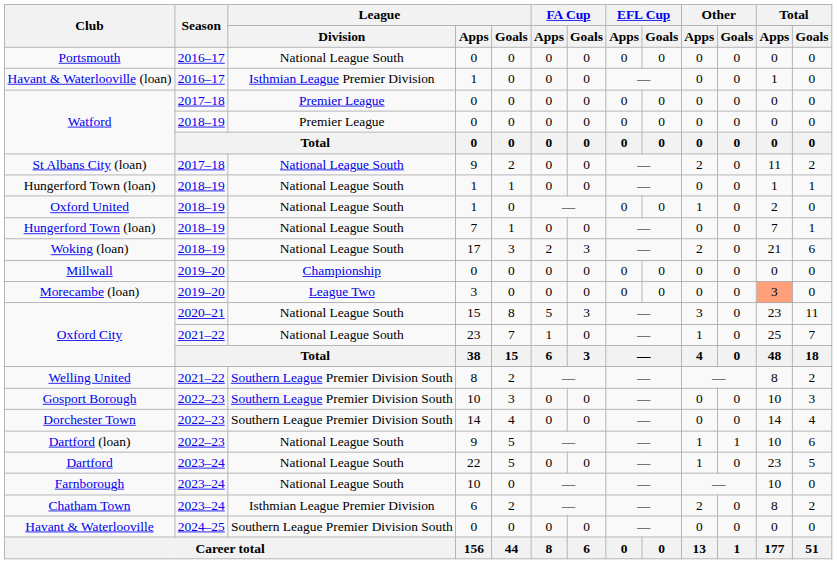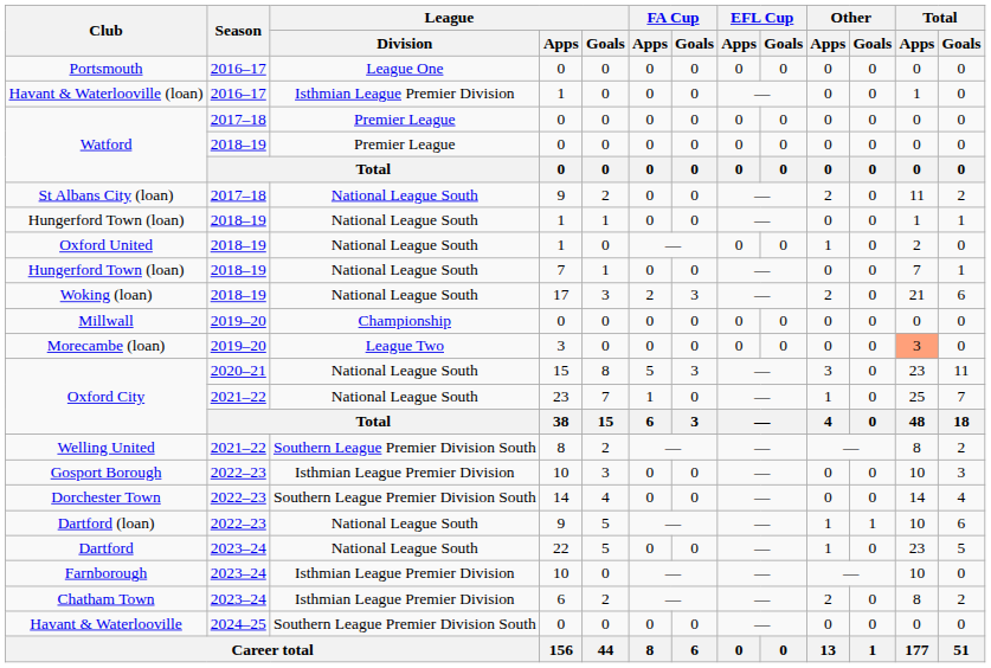Portsmouth | League / Division: National League South -> League One
Gosport Borough | League / Division: Southern League Premier Division South -> Isthmian League Premier Division
Farnborough | League / Division: National League South -> Isthmian League Premier Division
